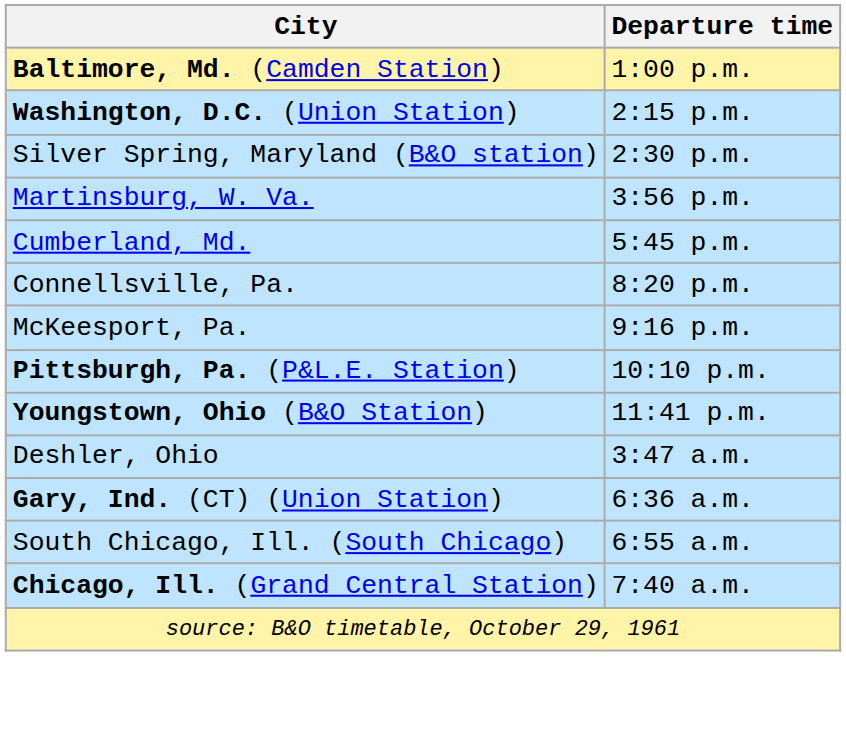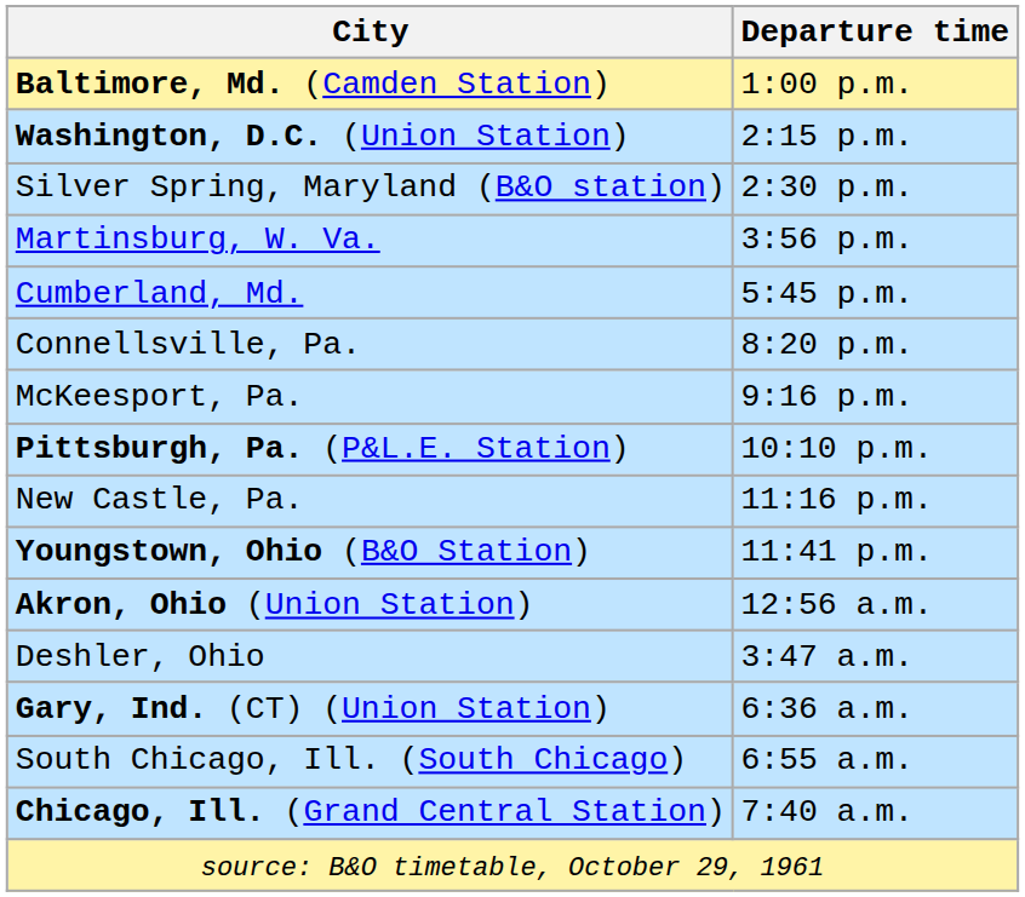+ row: New Castle, Pa. | 11:16 p.m.
+ row: Akron, Ohio (Union Station) | 12:56 a.m.
